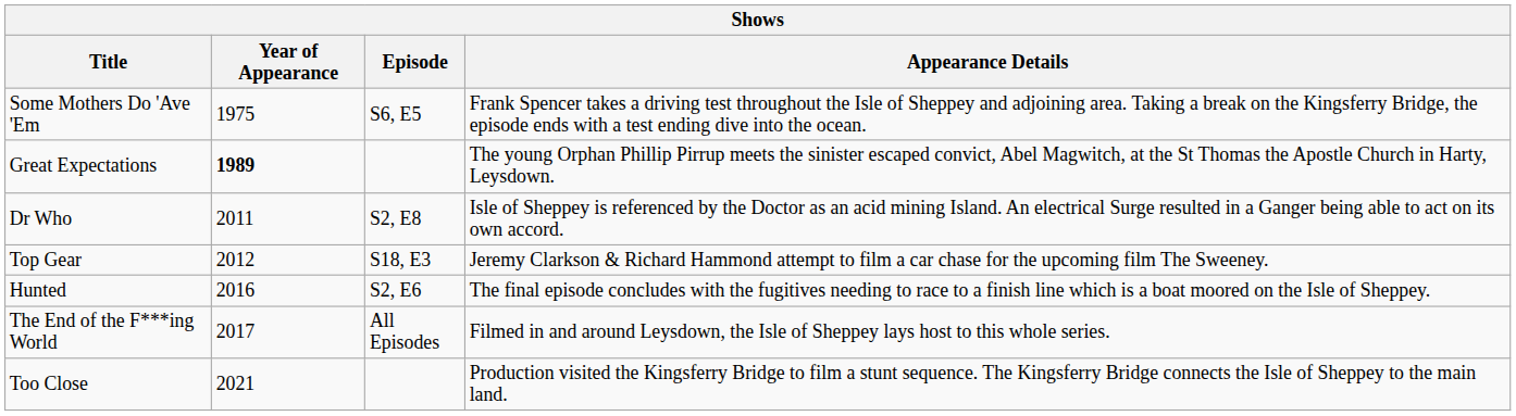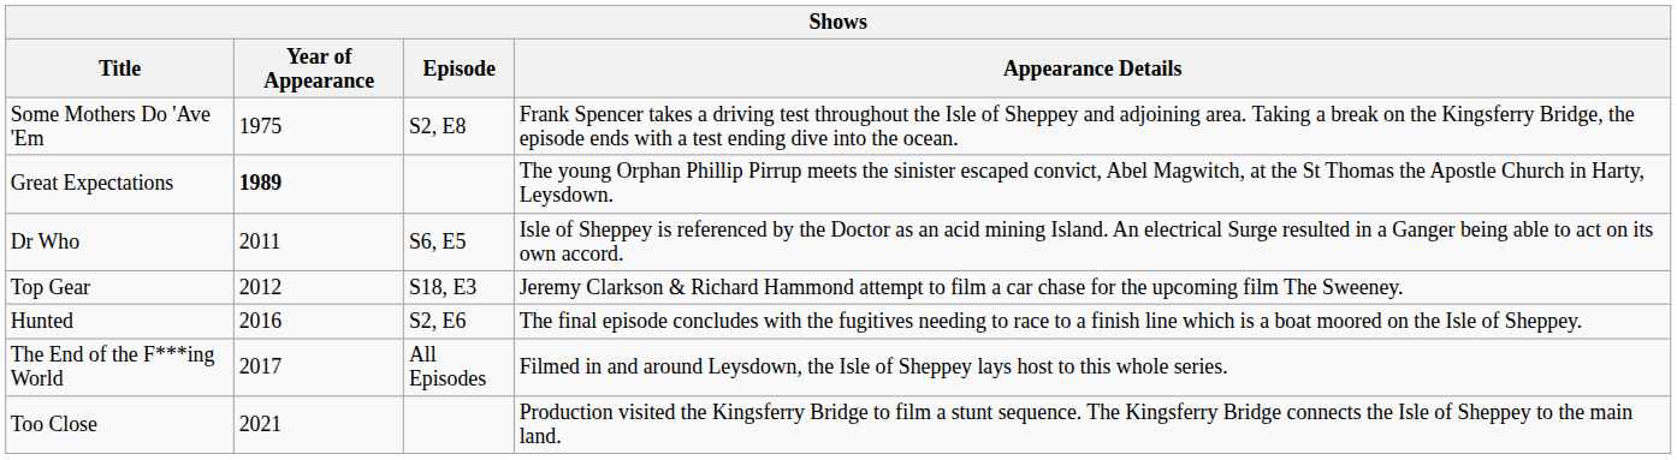Some Mothers Do 'Ave 'Em | Episode: S6, E5 -> S2, E8
Dr Who | Episode: S2, E8 -> S6, E5
